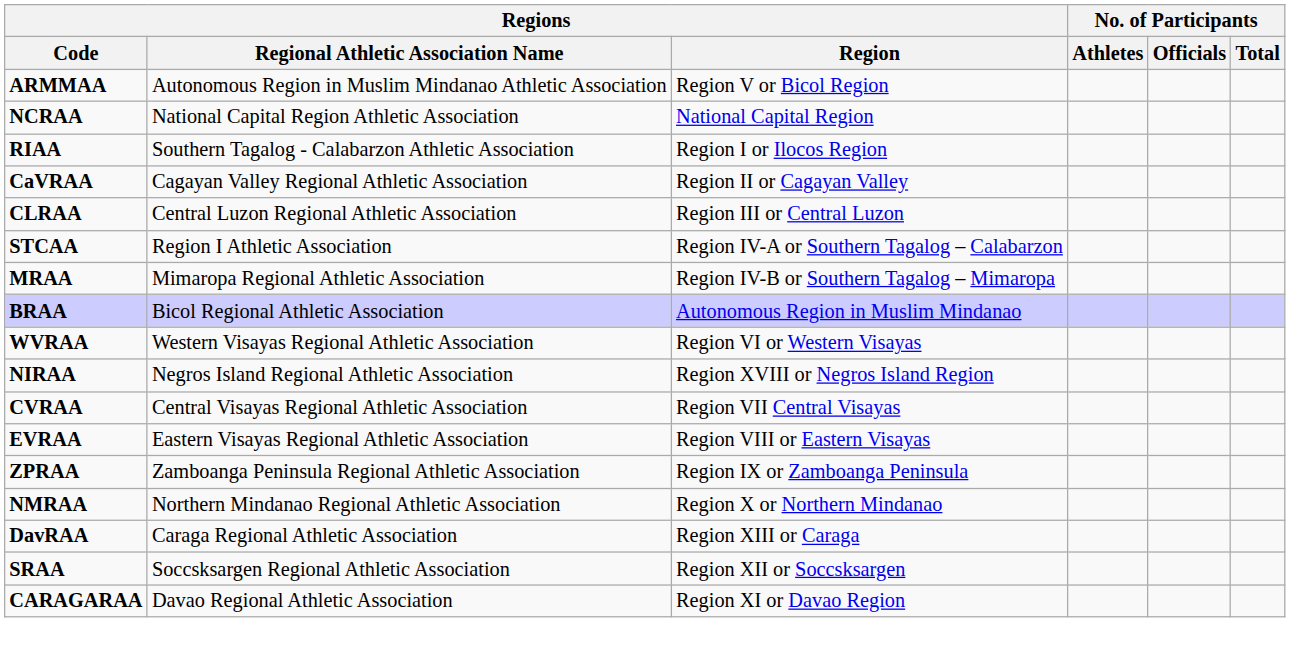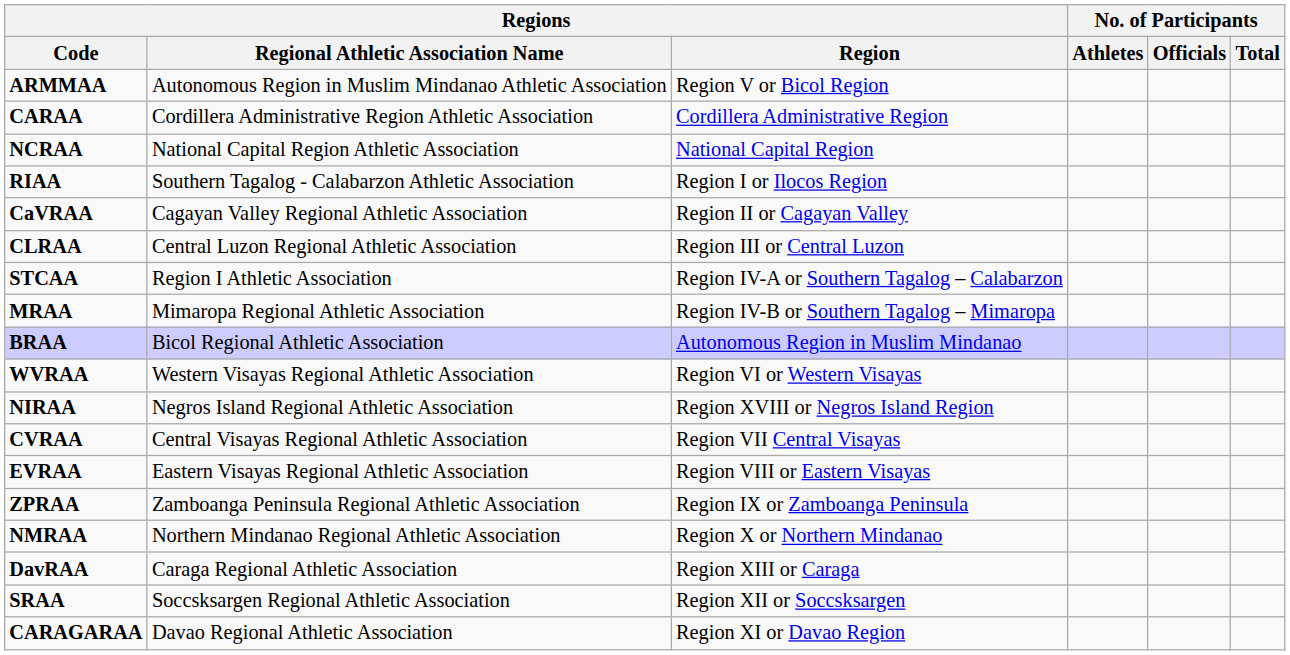+ row: CARAA | Cordillera Administrative Region Athletic Association | Cordillera Administrative Region
